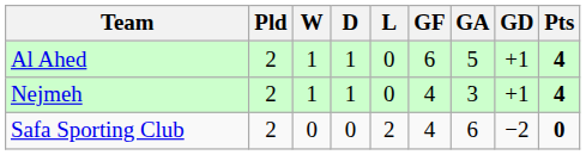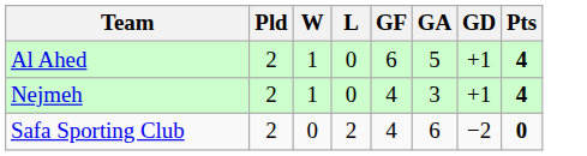- column: D | 1 | 1 | 0
